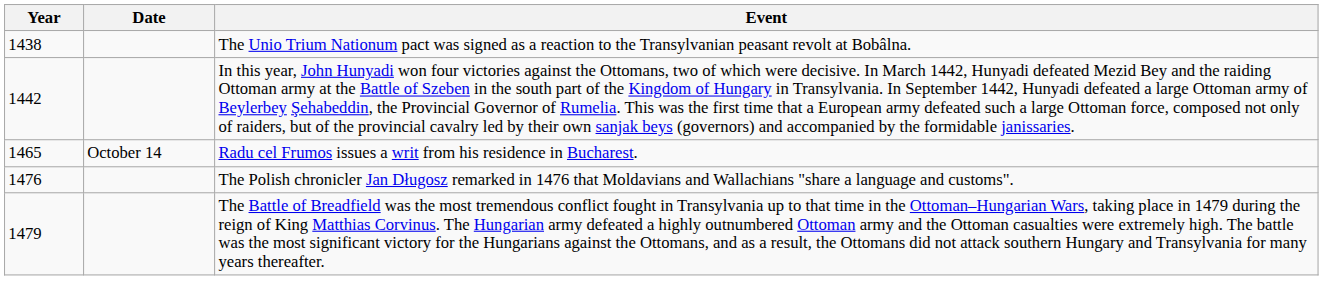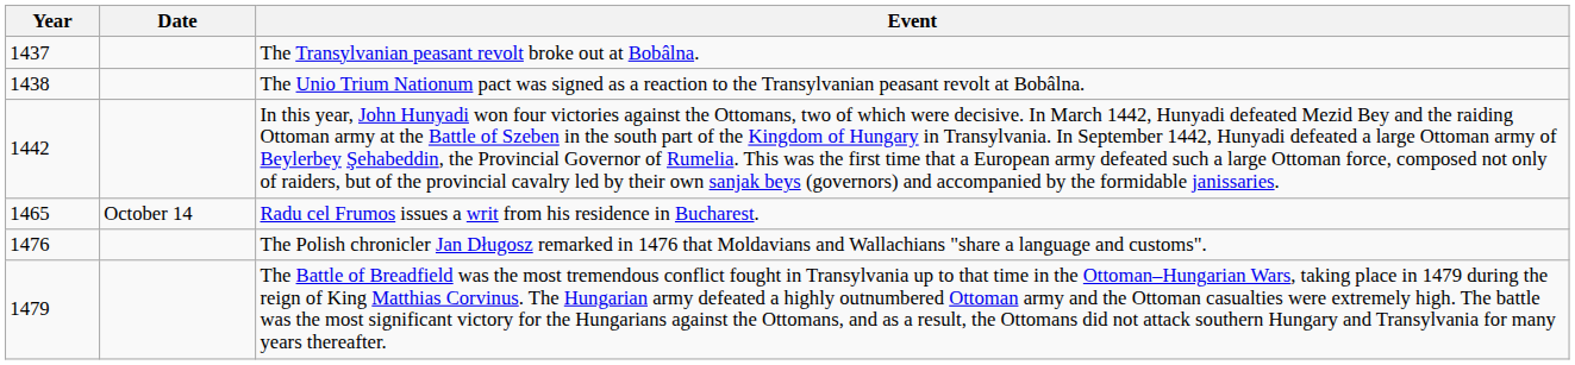+ row: 1437 | The Transylvanian peasant revolt broke out at Bobâlna.
